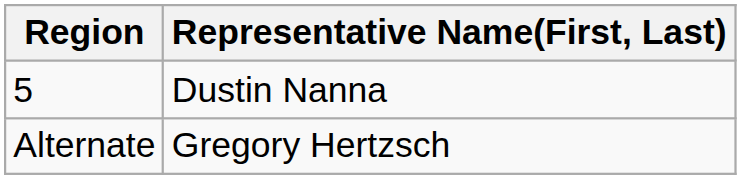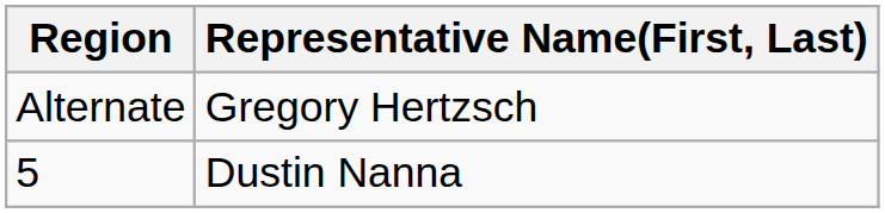rows swapped: 5 <-> Alternate
